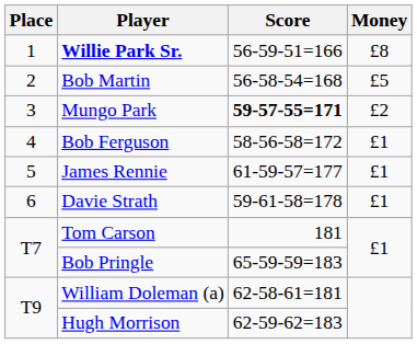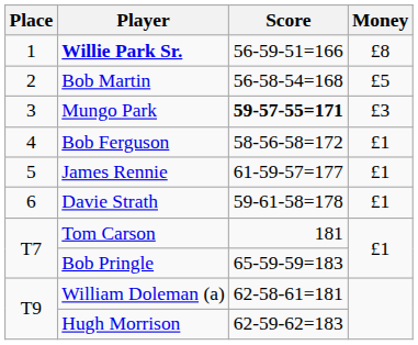Mungo Park | Money: £2 -> £3
